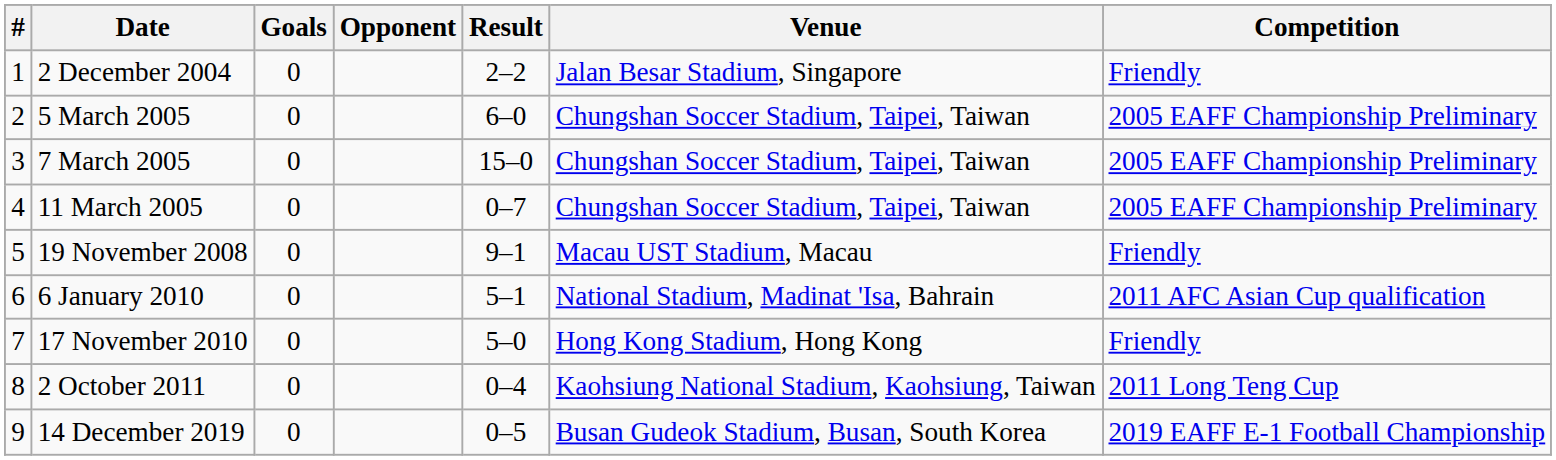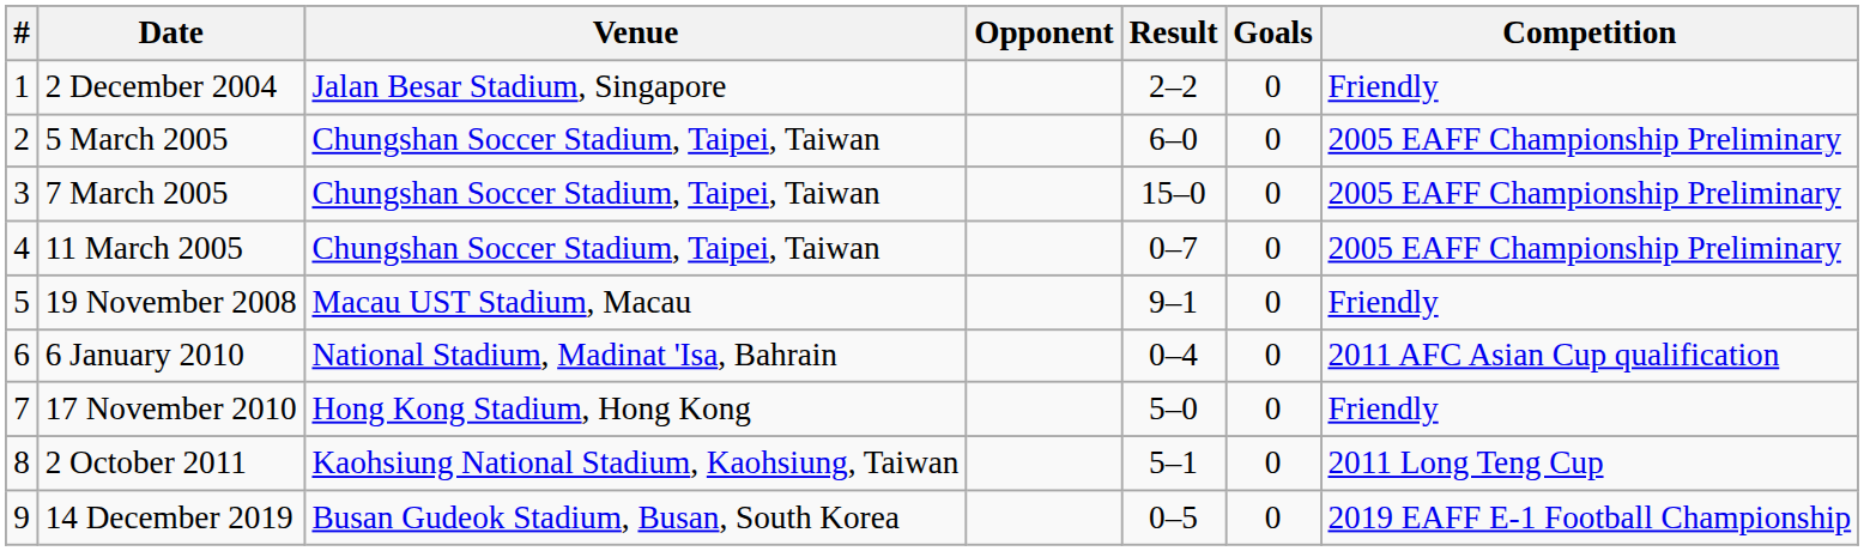columns swapped: Venue <-> Goals
6 January 2010 | Result: 5–1 -> 0–4
2 October 2011 | Result: 0–4 -> 5–1
